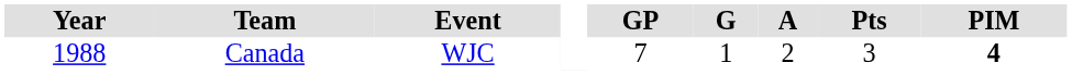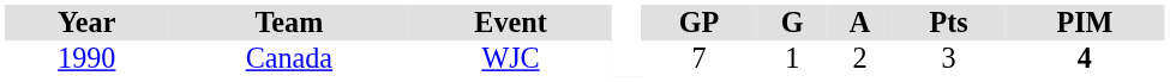Canada | Year: 1988 -> 1990
